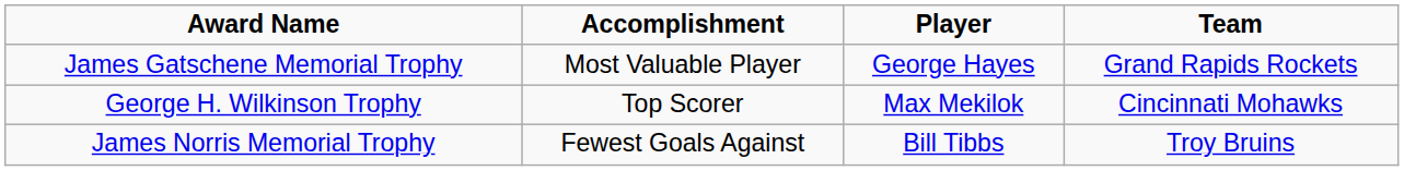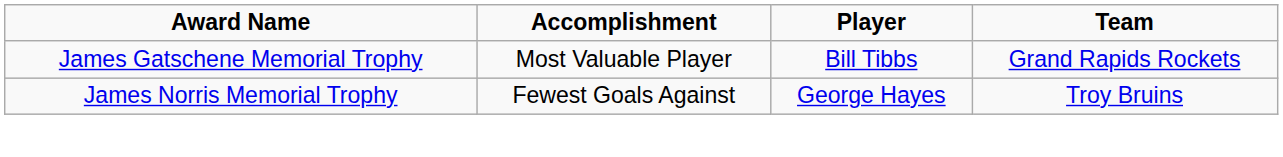James Gatschene Memorial Trophy | Player: George Hayes -> Bill Tibbs
- row: George H. Wilkinson Trophy | Top Scorer | Max Mekilok | Cincinnati Mohawks
James Norris Memorial Trophy | Player: Bill Tibbs -> George Hayes
